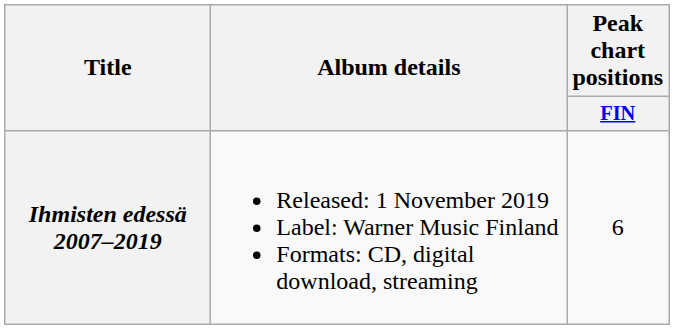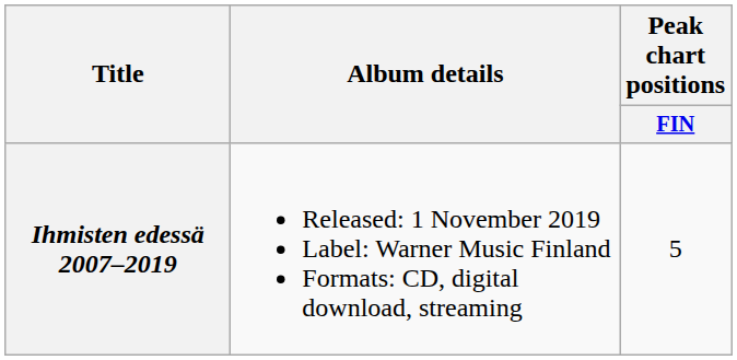Ihmisten edessä 2007–2019 | Peak chart positions / FIN: 6 -> 5
